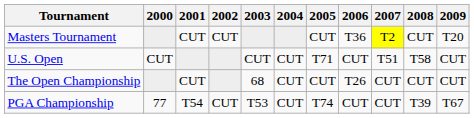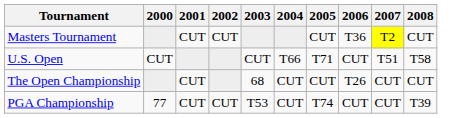- column: 2009 | T20 | CUT | CUT | T67
U.S. Open | 2004: CUT -> T66
PGA Championship | 2001: T54 -> CUT
